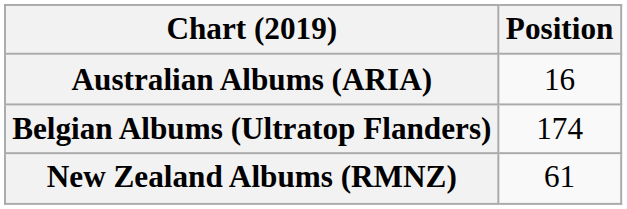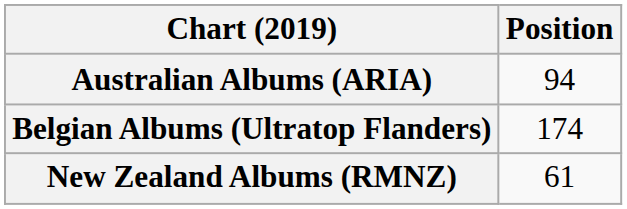Australian Albums (ARIA) | Position: 16 -> 94
